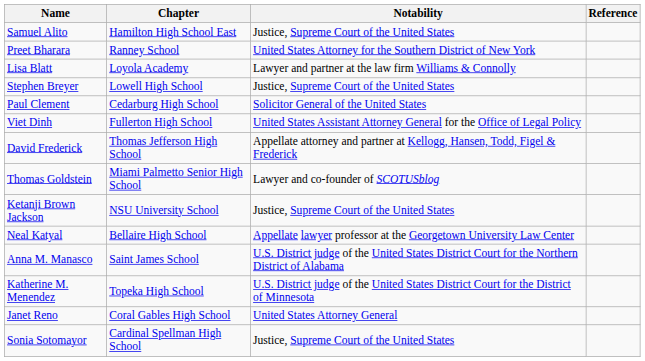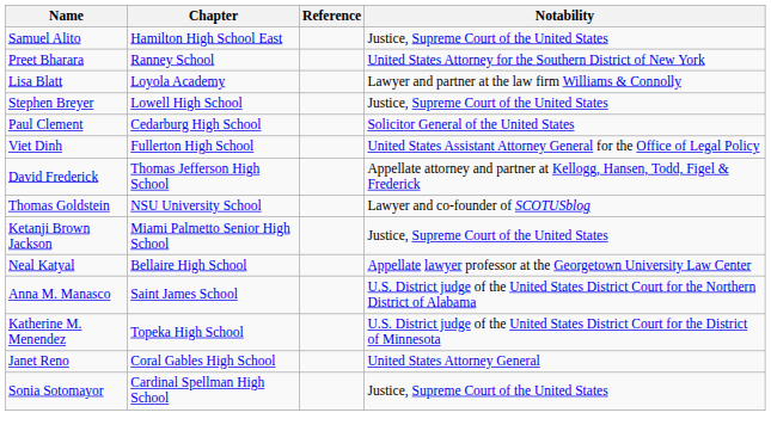columns swapped: Notability <-> Reference
Thomas Goldstein | Chapter: Miami Palmetto Senior High School -> NSU University School
Ketanji Brown Jackson | Chapter: NSU University School -> Miami Palmetto Senior High School
